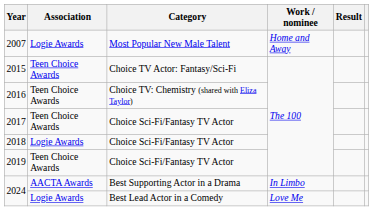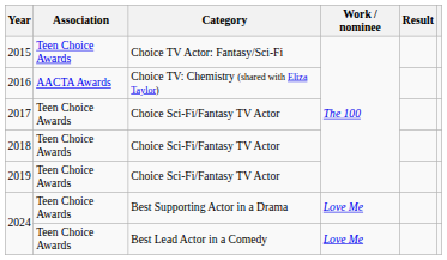- row: 2007 | Logie Awards | Most Popular New Male Talent | Home and Away
2016 | Association: Teen Choice Awards -> AACTA Awards
2018 | Association: Logie Awards -> Teen Choice Awards
2024 / Best Supporting Actor in a Drama | Association: AACTA Awards -> Teen Choice Awards
2024 / Best Supporting Actor in a Drama | Work / nominee: In Limbo -> Love Me
2024 / Best Lead Actor in a Comedy | Association: Logie Awards -> Teen Choice Awards
